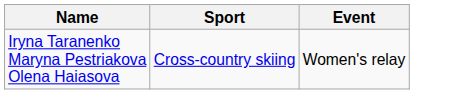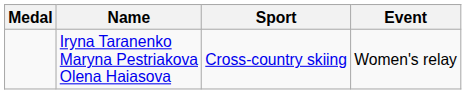+ column: Medal
